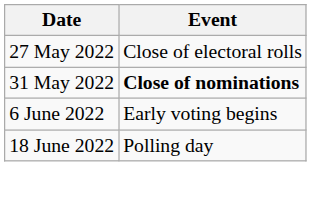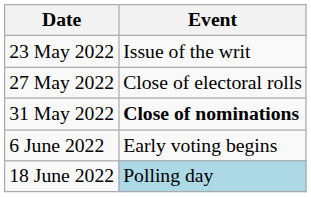+ row: 23 May 2022 | Issue of the writ
18 June 2022 | Event: no background -> lightblue background
